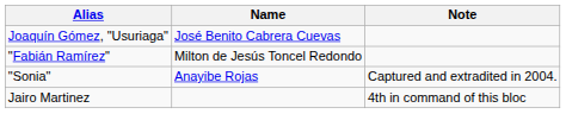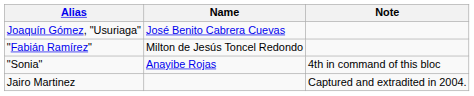"Sonia" | Note: Captured and extradited in 2004. -> 4th in command of this bloc
Jairo Martinez | Note: 4th in command of this bloc -> Captured and extradited in 2004.
